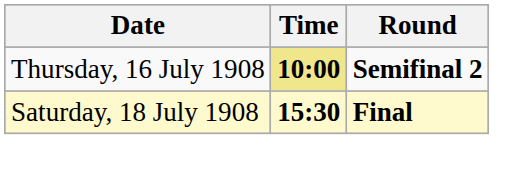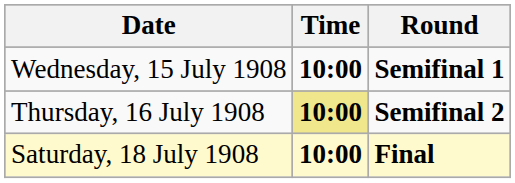+ row: Wednesday, 15 July 1908 | 10:00 | Semifinal 1
Saturday, 18 July 1908 | Time: 15:30 -> 10:00
